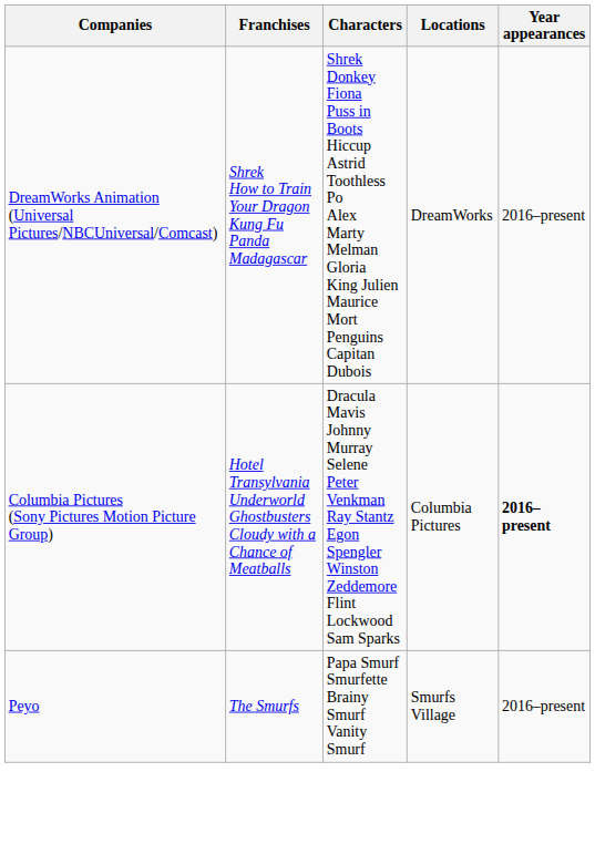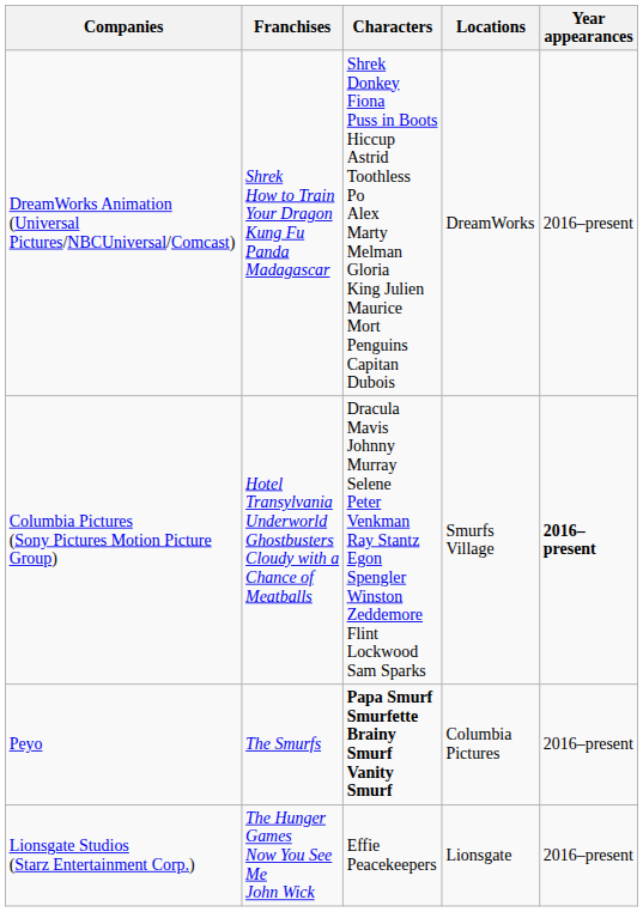Columbia Pictures (Sony Pictures Motion Picture Group) | Locations: Columbia Pictures -> Smurfs Village
Peyo | Characters: normal -> bold
Peyo | Locations: Smurfs Village -> Columbia Pictures
+ row: Lionsgate Studios (Starz Entertainment Corp.) | The Hunger Games Now You See Me John Wick | Effie Peacekeepers | Lionsgate | 2016–present
